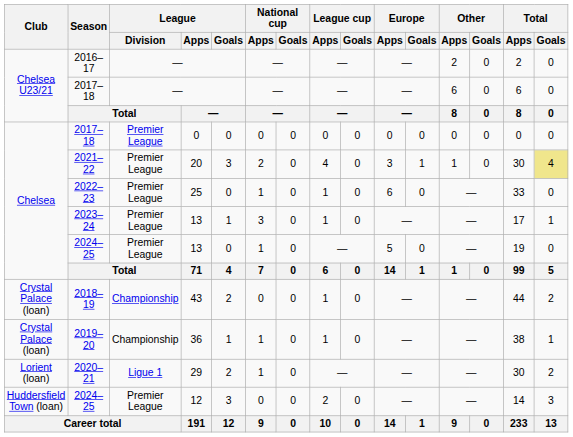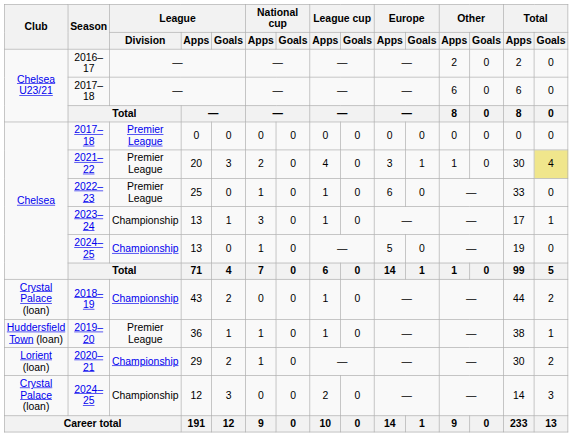2023–24 | League / Division: Premier League -> Championship
2024–25 / 13 | League / Division: Premier League -> Championship
2019–20 | Club: Crystal Palace (loan) -> Huddersfield Town (loan)
2019–20 | League / Division: Championship -> Premier League
2020–21 | League / Division: Ligue 1 -> Championship
2024–25 / 12 | Club: Huddersfield Town (loan) -> Crystal Palace (loan)
2024–25 / 12 | League / Division: Premier League -> Championship
